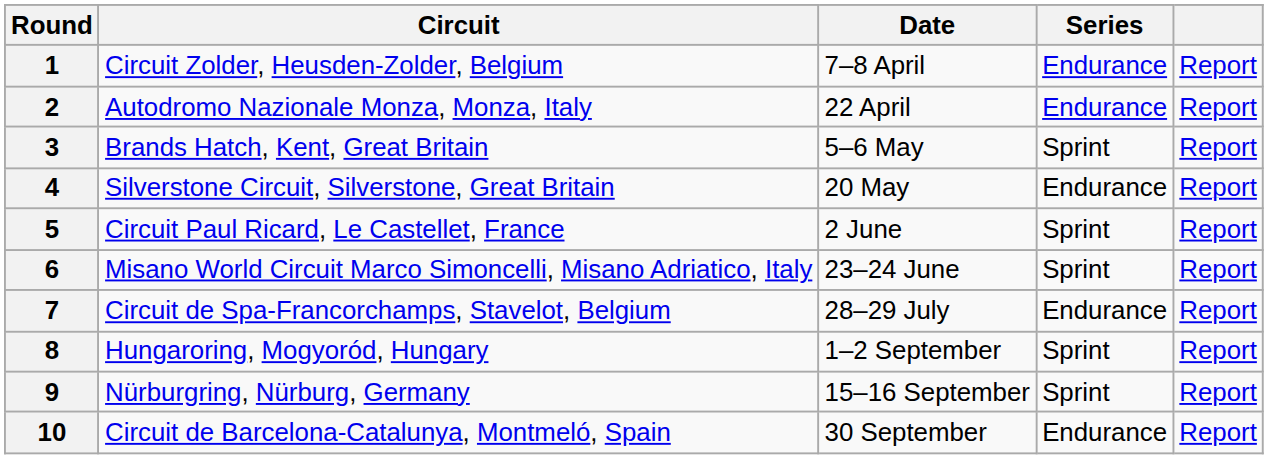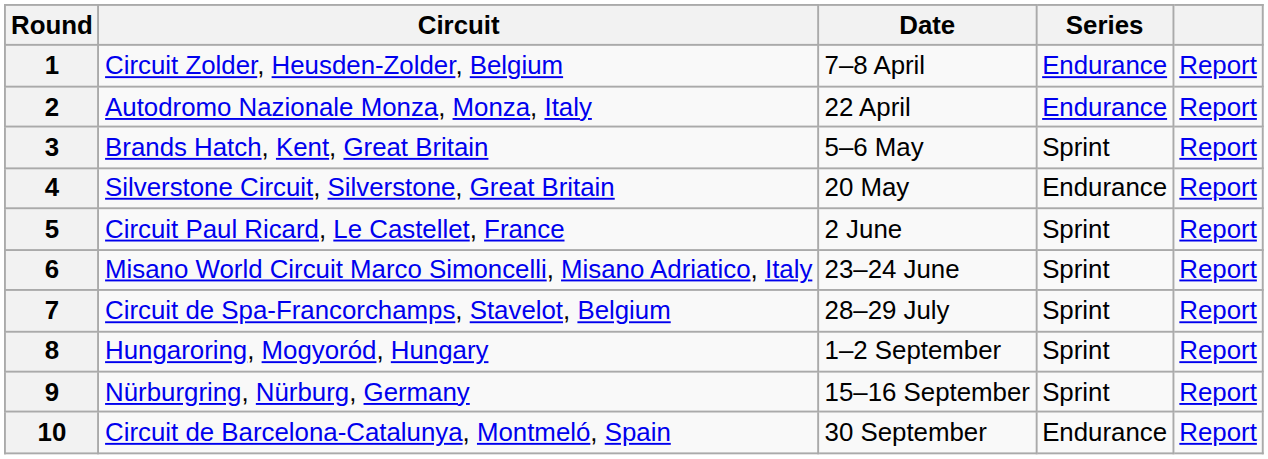7 | Series: Endurance -> Sprint
